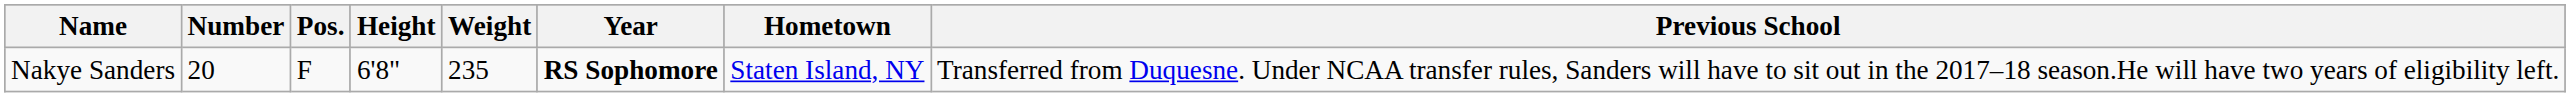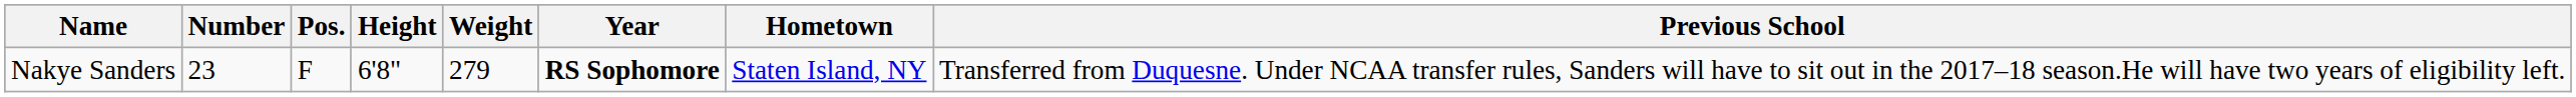Nakye Sanders | Number: 20 -> 23
Nakye Sanders | Weight: 235 -> 279
